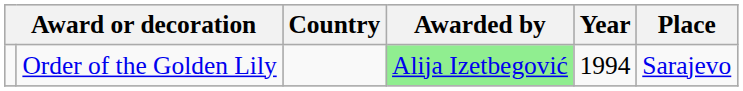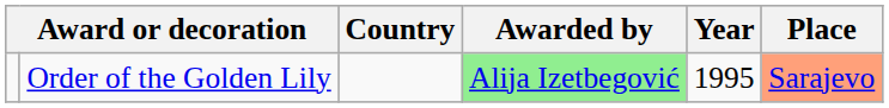Order of the Golden Lily | Year: 1994 -> 1995
Order of the Golden Lily | Place: no background -> lightsalmon background
